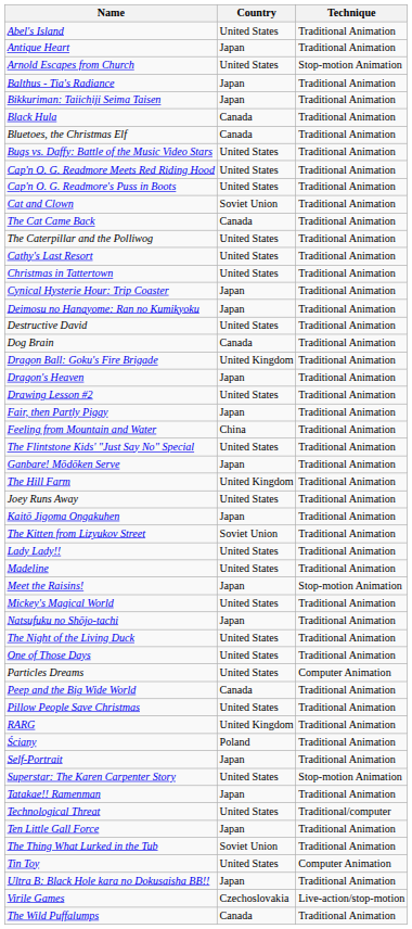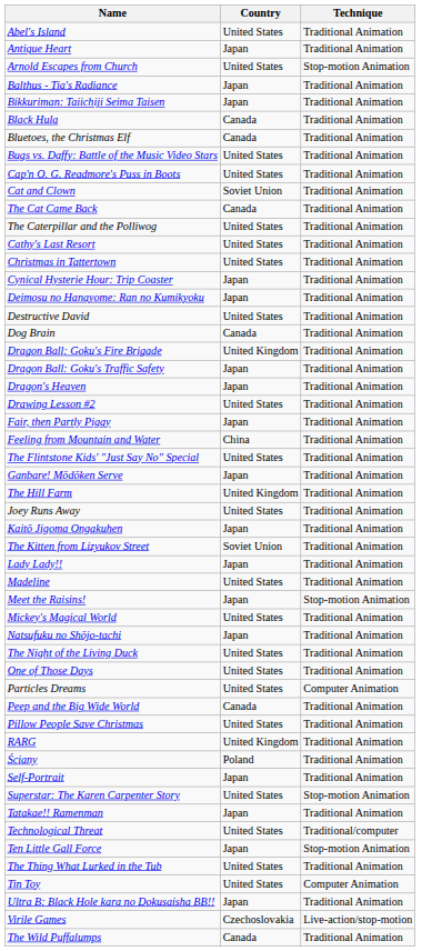- row: Cap'n O. G. Readmore Meets Red Riding Hood | United States | Traditional Animation
+ row: Dragon Ball: Goku's Traffic Safety | Japan | Traditional Animation
Lady Lady!! | Country: United States -> Japan
Ten Little Gall Force | Technique: Traditional Animation -> Stop-motion Animation
The Thing What Lurked in the Tub | Country: Soviet Union -> United States
